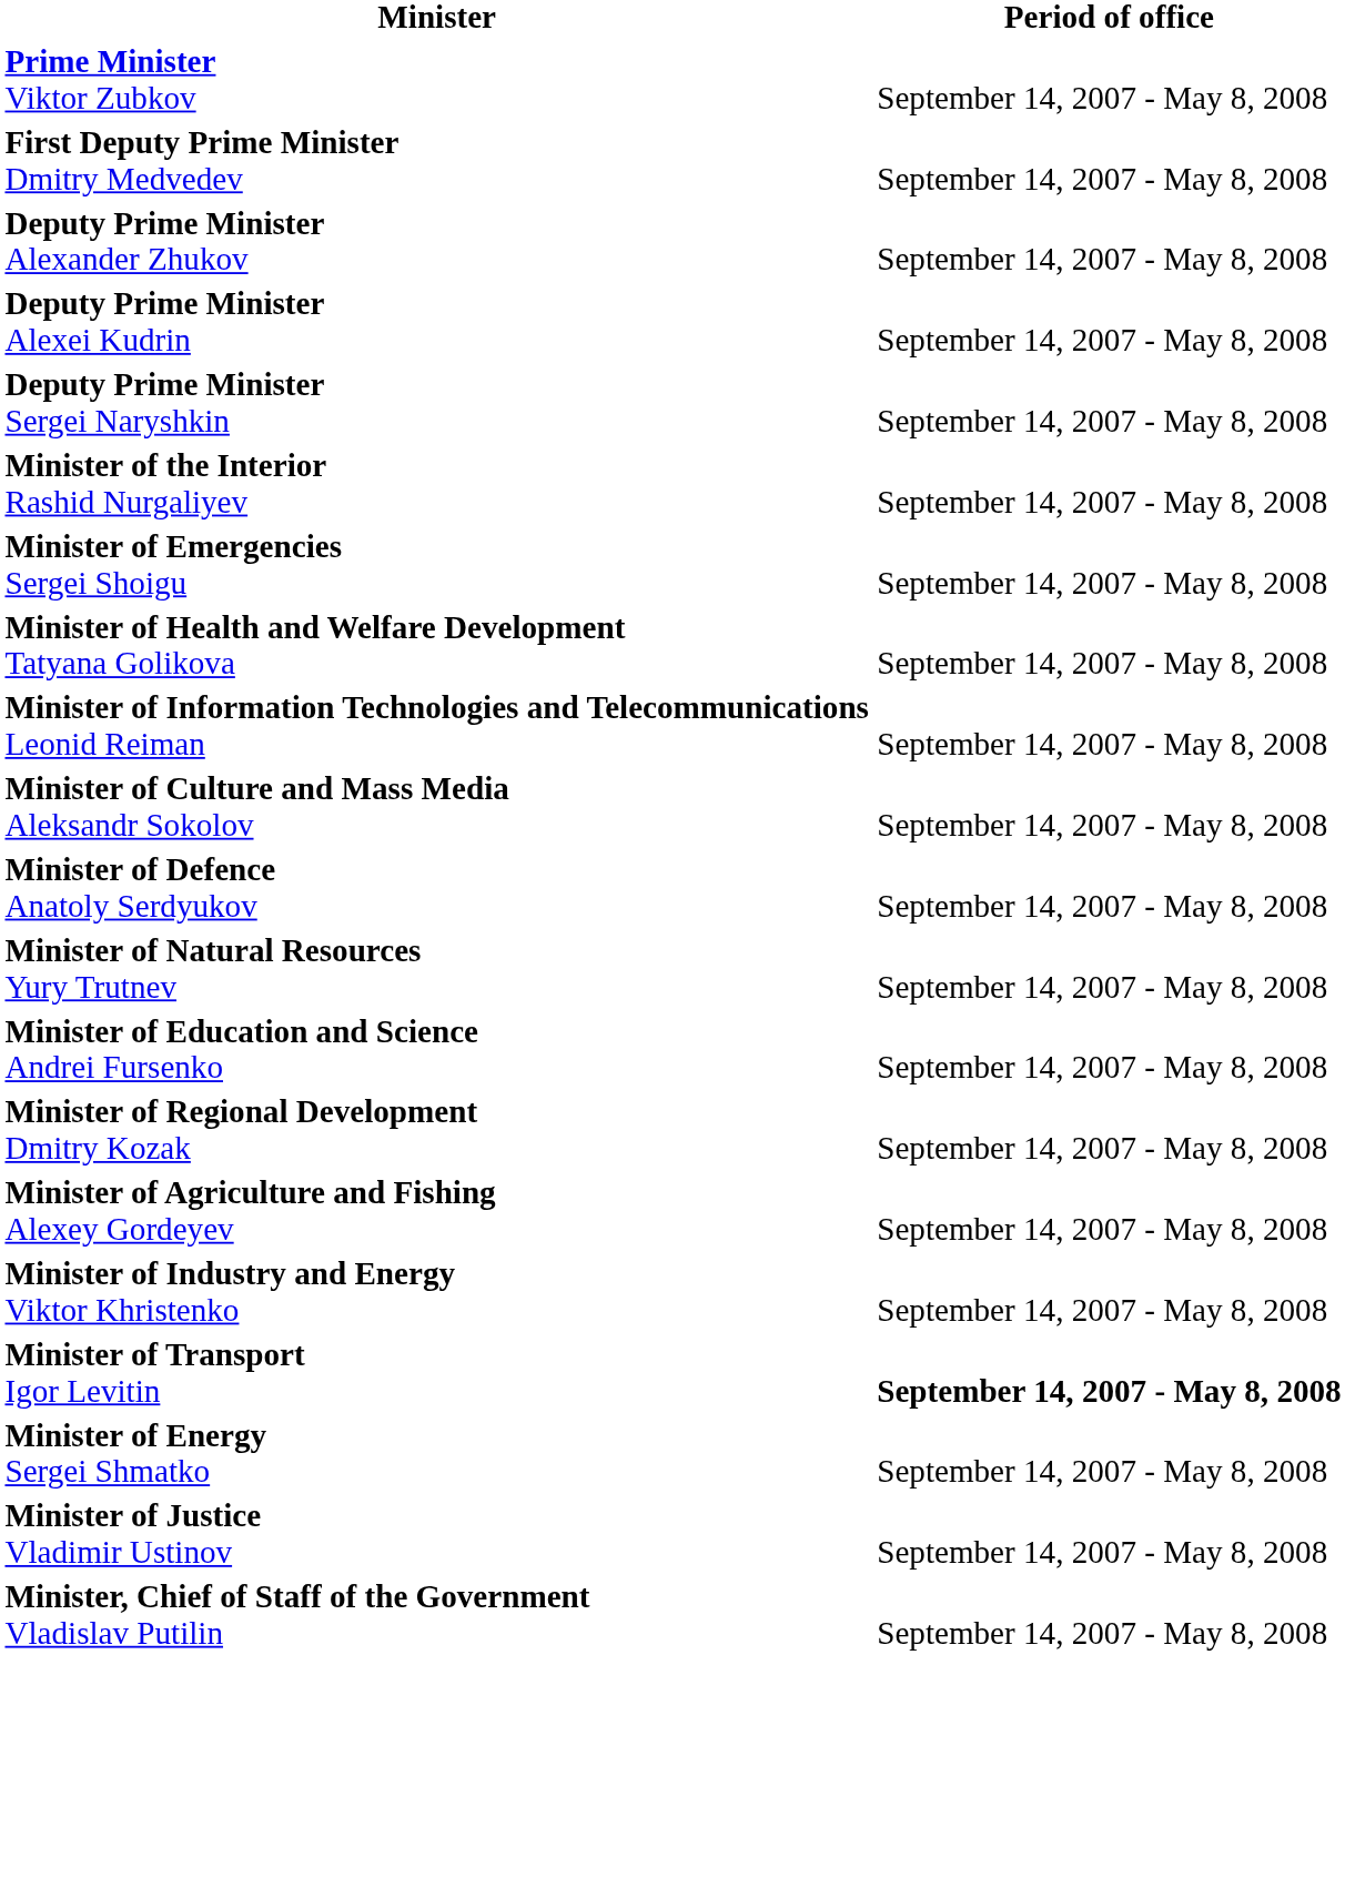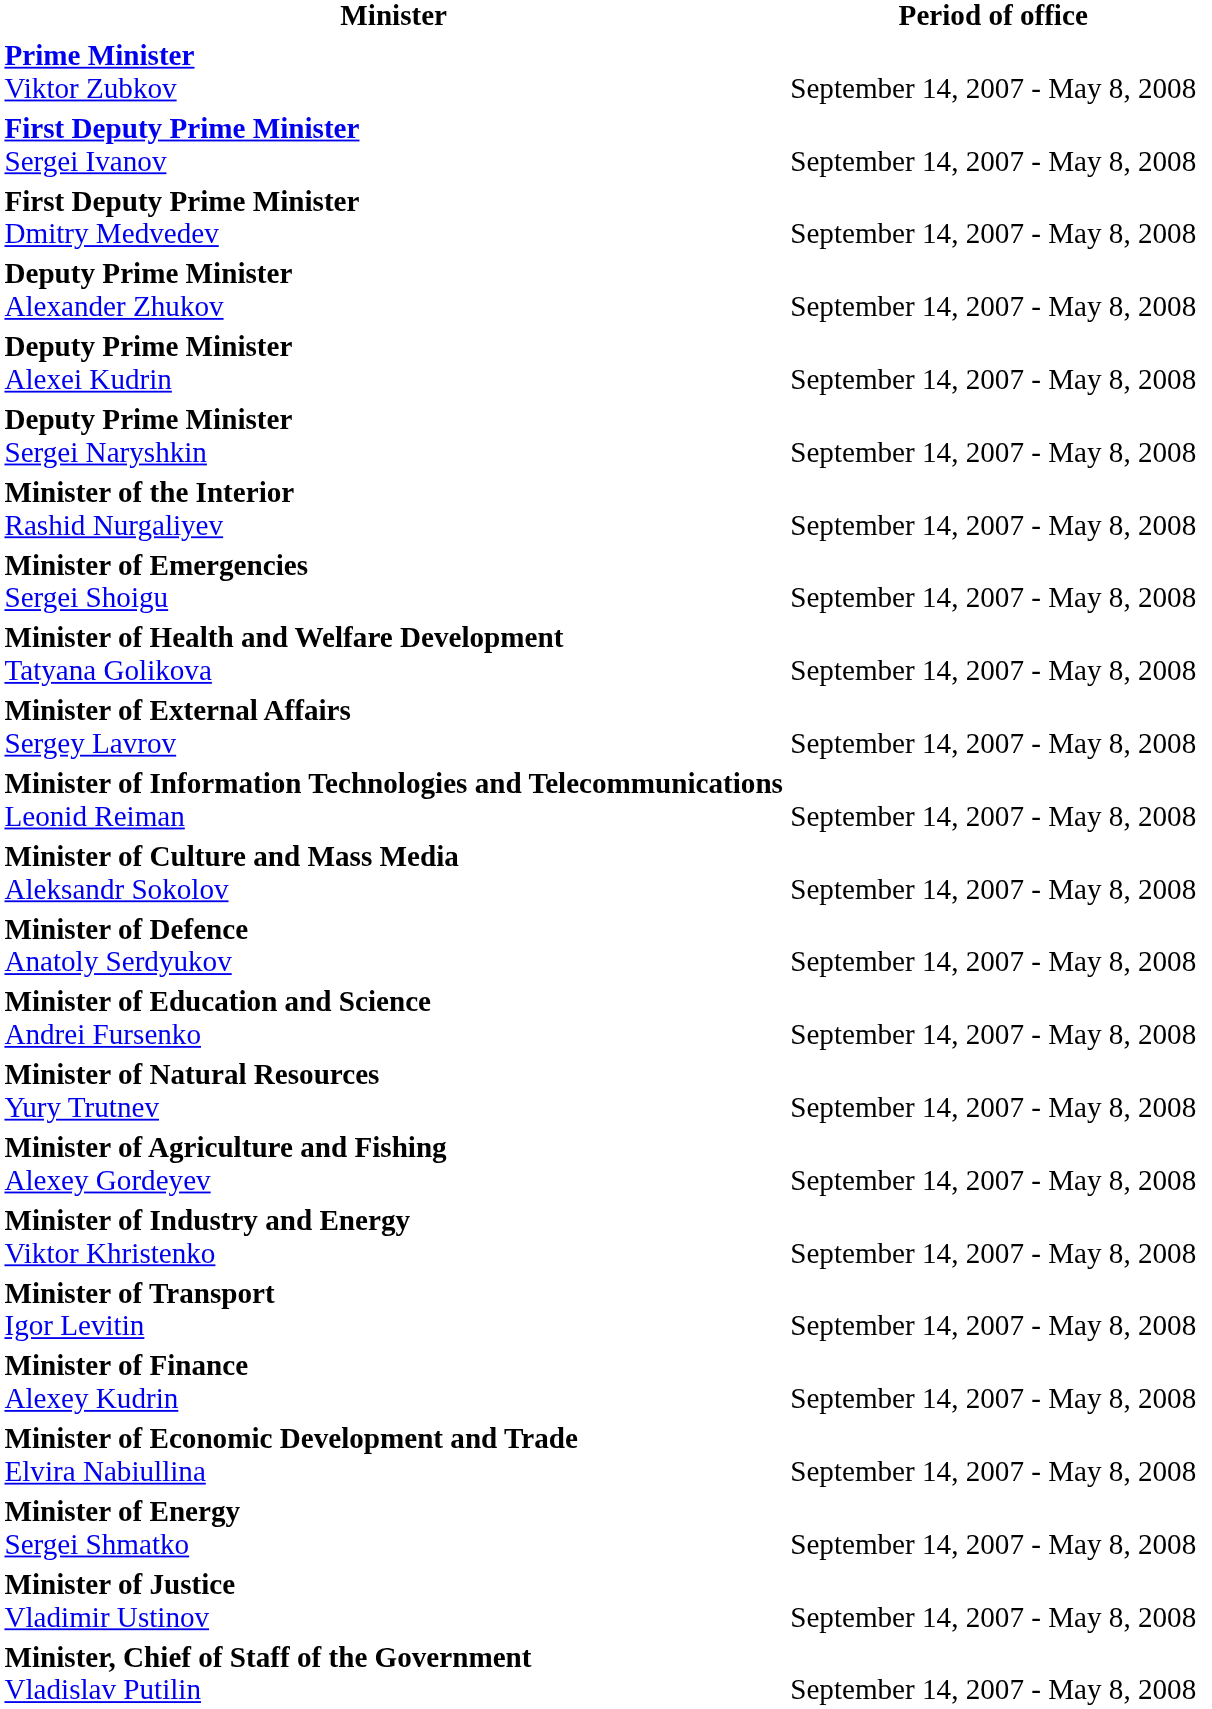+ row: First Deputy Prime Minister Sergei Ivanov | September 14, 2007 - May 8, 2008
+ row: Minister of External Affairs Sergey Lavrov | September 14, 2007 - May 8, 2008
rows swapped: Minister of Education and Science Andrei Fursenko <-> Minister of Natural Resources Yury Trutnev
- row: Minister of Regional Development Dmitry Kozak | September 14, 2007 - May 8, 2008
Minister of Transport Igor Levitin | Period of office: bold -> normal
+ row: Minister of Finance Alexey Kudrin | September 14, 2007 - May 8, 2008
+ row: Minister of Economic Development and Trade Elvira Nabiullina | September 14, 2007 - May 8, 2008
